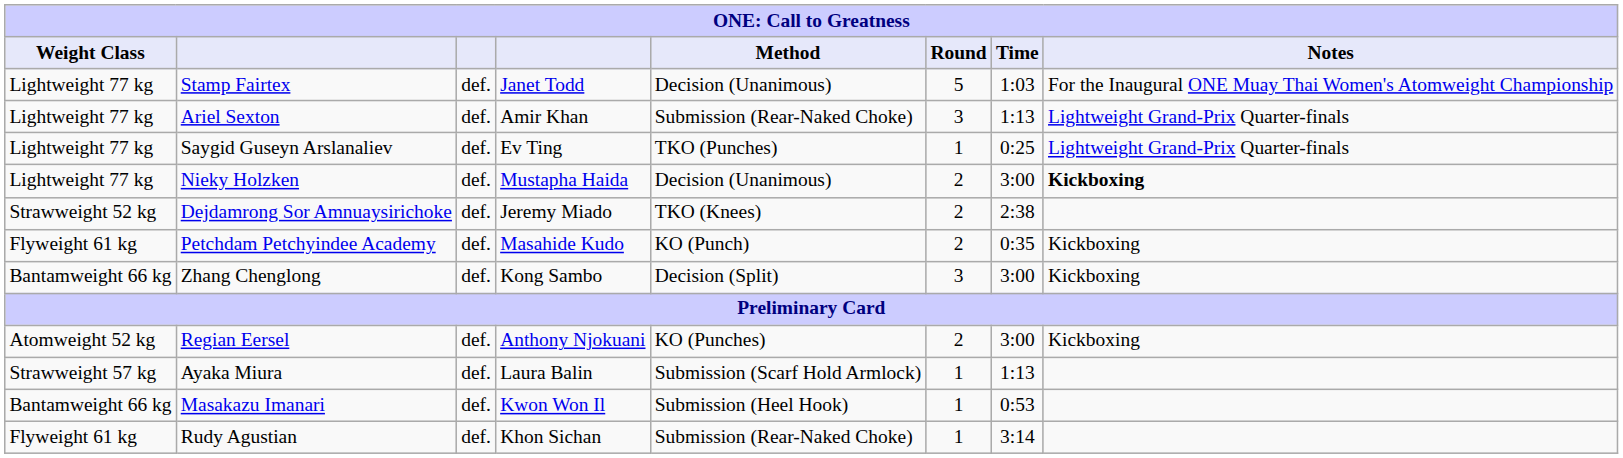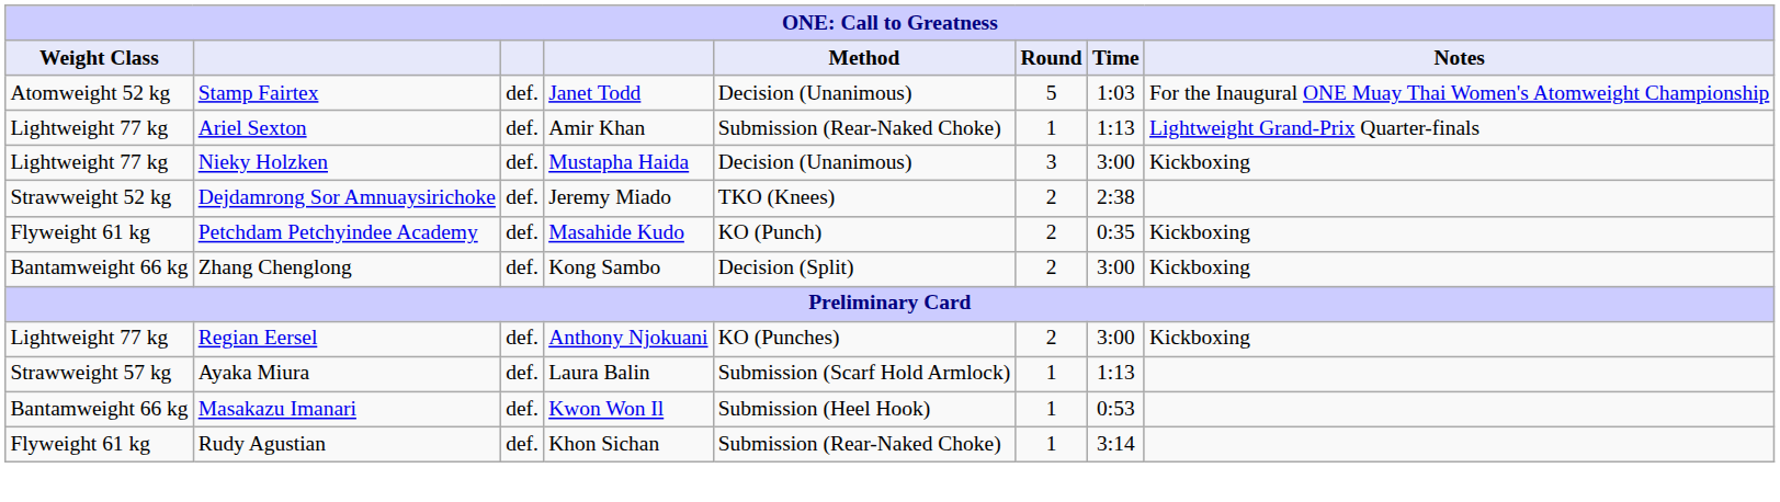Stamp Fairtex | Weight Class: Lightweight 77 kg -> Atomweight 52 kg
Ariel Sexton | Round: 3 -> 1
- row: Lightweight 77 kg | Saygid Guseyn Arslanaliev | def. | Ev Ting | TKO (Punches) | 1 | 0:25 | Lightweight Grand-Prix Quarter-finals
Nieky Holzken | Round: 2 -> 3
Nieky Holzken | Notes: bold -> normal
Zhang Chenglong | Round: 3 -> 2
Regian Eersel | Weight Class: Atomweight 52 kg -> Lightweight 77 kg
